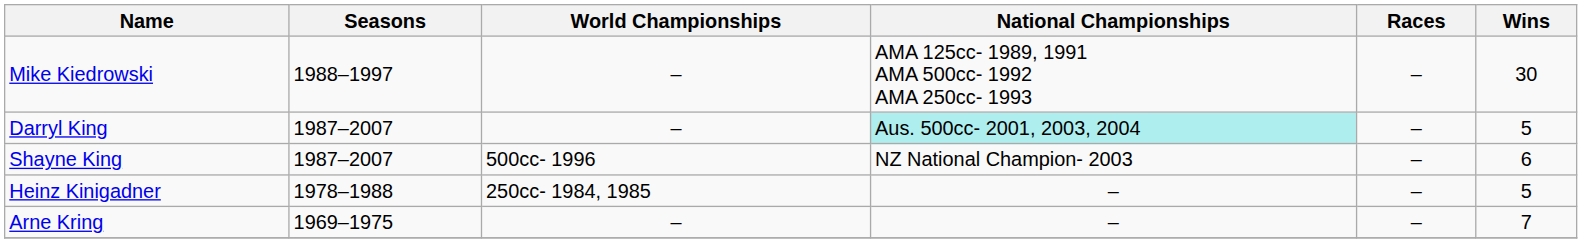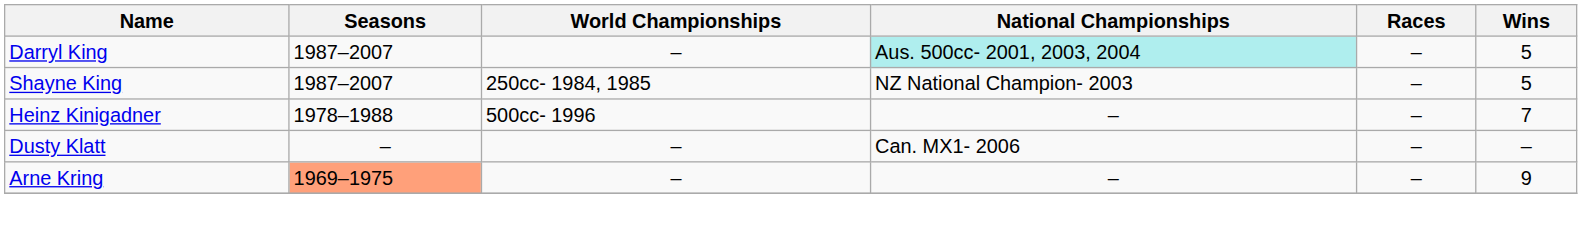- row: Mike Kiedrowski | 1988–1997 | – | AMA 125cc- 1989, 1991 AMA 500cc- 1992 AMA 250cc- 1993 | – | 30
Shayne King | World Championships: 500cc- 1996 -> 250cc- 1984, 1985
Shayne King | Wins: 6 -> 5
Heinz Kinigadner | World Championships: 250cc- 1984, 1985 -> 500cc- 1996
Heinz Kinigadner | Wins: 5 -> 7
+ row: Dusty Klatt | – | – | Can. MX1- 2006 | – | –
Arne Kring | Seasons: no background -> lightsalmon background
Arne Kring | Wins: 7 -> 9
